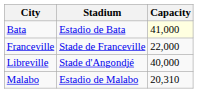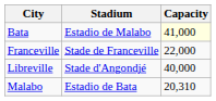Bata | Stadium: Estadio de Bata -> Estadio de Malabo
Malabo | Stadium: Estadio de Malabo -> Estadio de Bata
